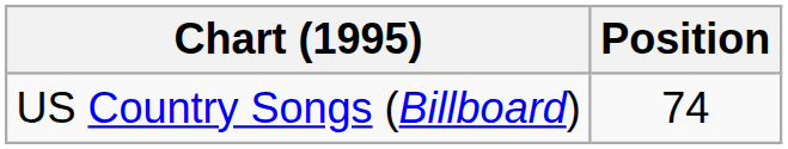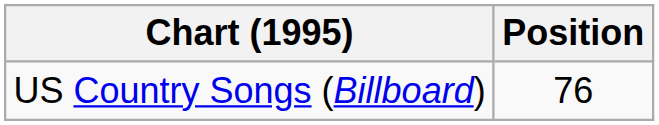US Country Songs (Billboard) | Position: 74 -> 76
